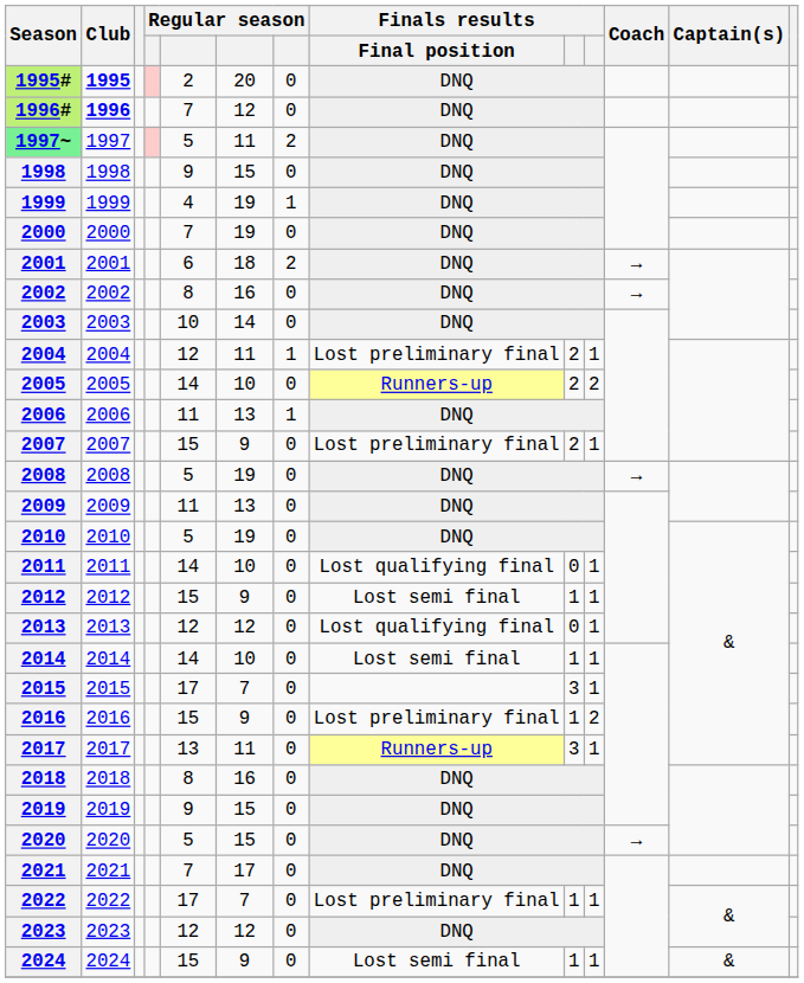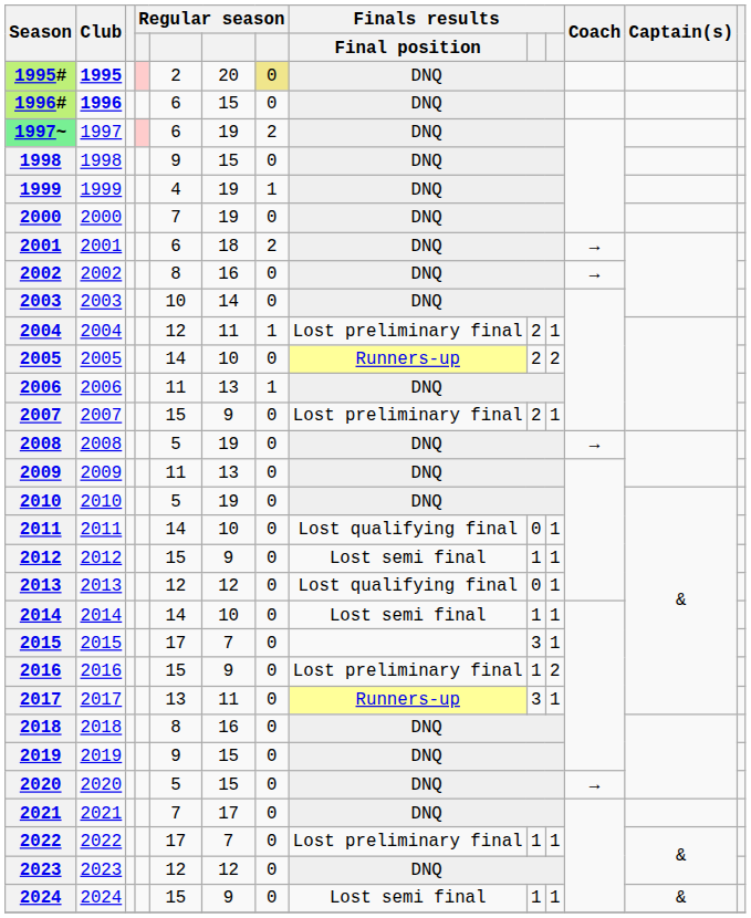1995# | column 7: no background -> khaki background
1996# | column 5: 7 -> 6
1996# | column 6: 12 -> 15
1997~ | column 5: 5 -> 6
1997~ | column 6: 11 -> 19
